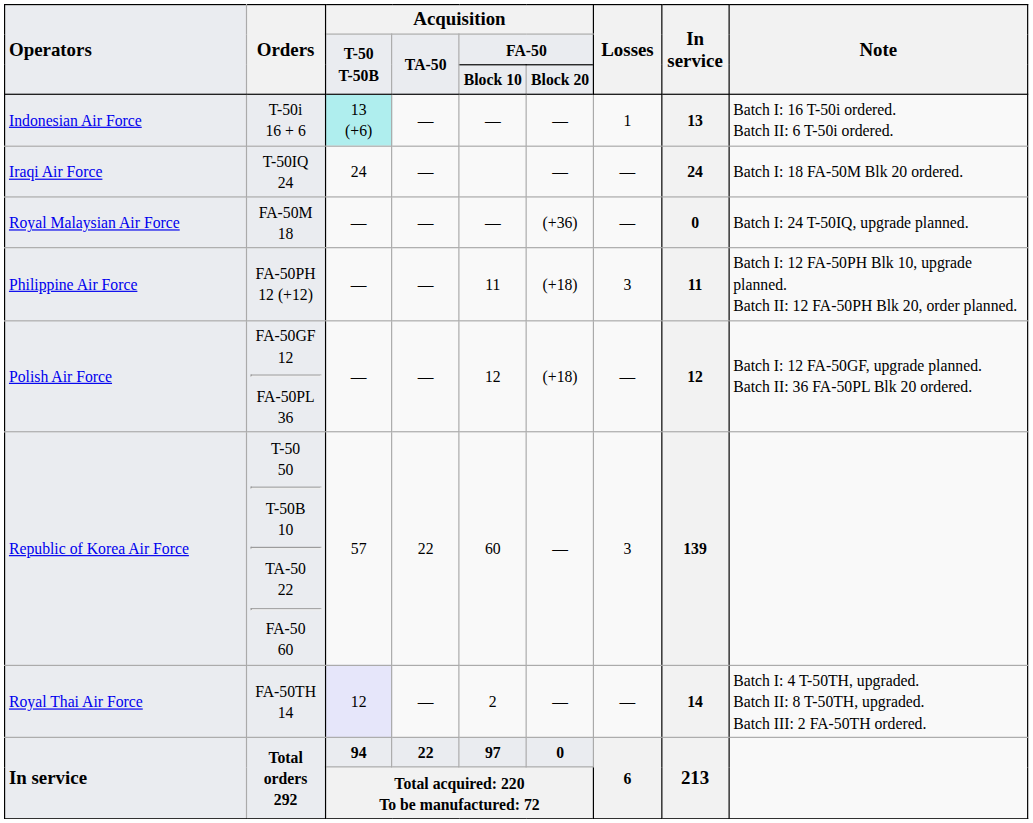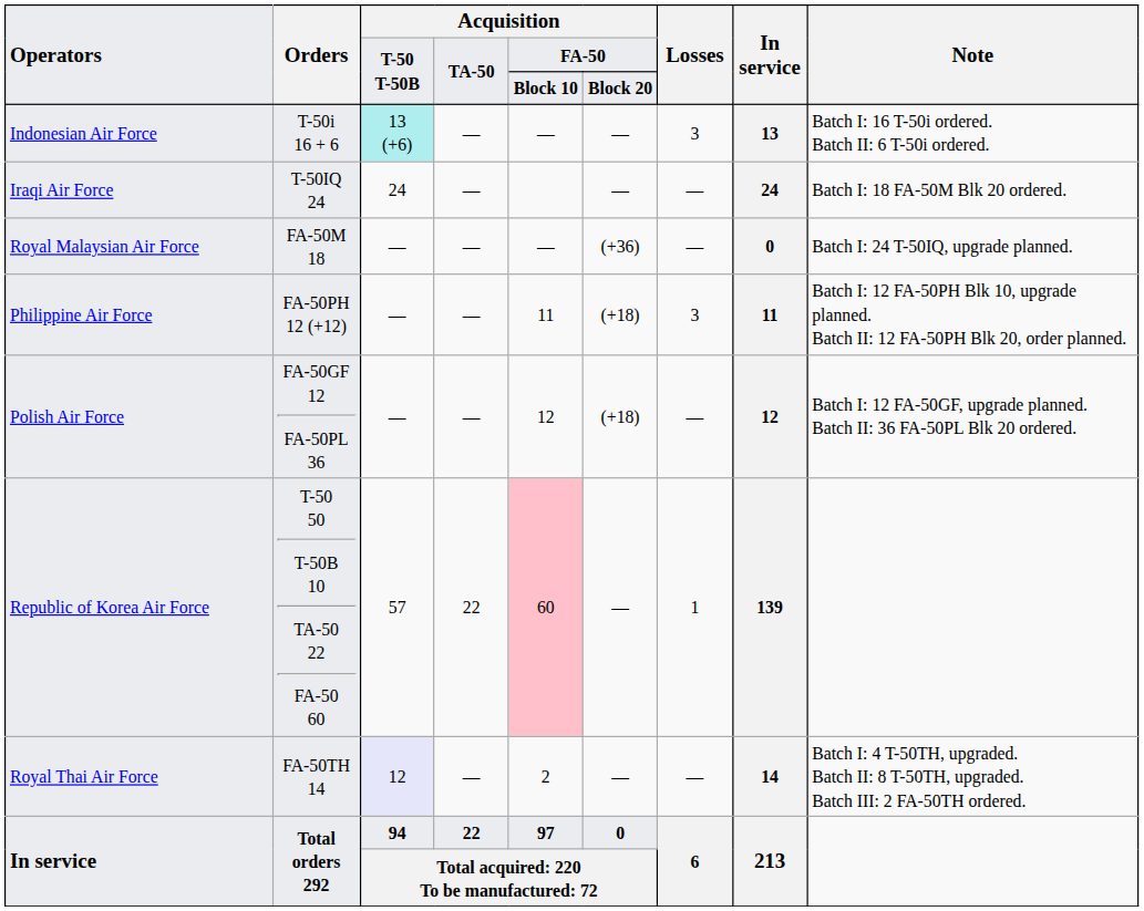Indonesian Air Force | Losses: 1 -> 3
Republic of Korea Air Force | column 5: no background -> pink background
Republic of Korea Air Force | Losses: 3 -> 1
